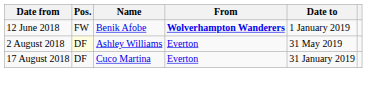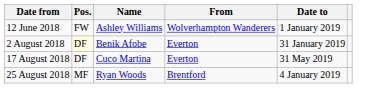12 June 2018 | Name: Benik Afobe -> Ashley Williams
12 June 2018 | From: bold -> normal
2 August 2018 | Name: Ashley Williams -> Benik Afobe
2 August 2018 | Date to: 31 May 2019 -> 31 January 2019
17 August 2018 | Date to: 31 January 2019 -> 31 May 2019
+ row: 25 August 2018 | MF | Ryan Woods | Brentford | 4 January 2019
